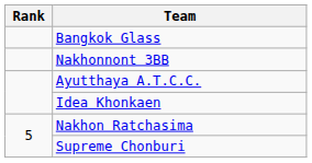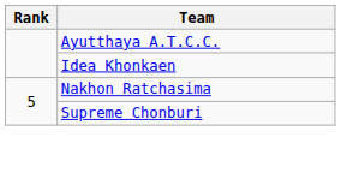- row: Bangkok Glass
- row: Nakhonnont 3BB
